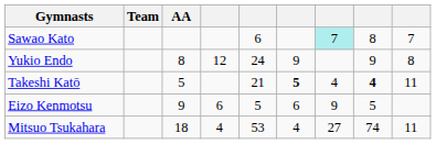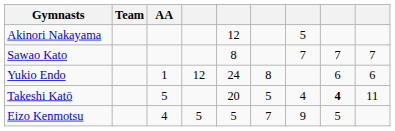+ row: Akinori Nakayama | 12 | 5
Sawao Kato | column 5: 6 -> 8
Sawao Kato | column 7: paleturquoise background -> no background
Sawao Kato | column 8: 8 -> 7
Yukio Endo | AA: 8 -> 1
Yukio Endo | column 6: 9 -> 8
Yukio Endo | column 8: 9 -> 6
Yukio Endo | column 9: 8 -> 6
Takeshi Katō | column 5: 21 -> 20
Takeshi Katō | column 6: bold -> normal
Eizo Kenmotsu | AA: 9 -> 4
Eizo Kenmotsu | column 4: 6 -> 5
Eizo Kenmotsu | column 6: 6 -> 7
- row: Mitsuo Tsukahara | 18 | 4 | 53 | 4 | 27 | 74 | 11
